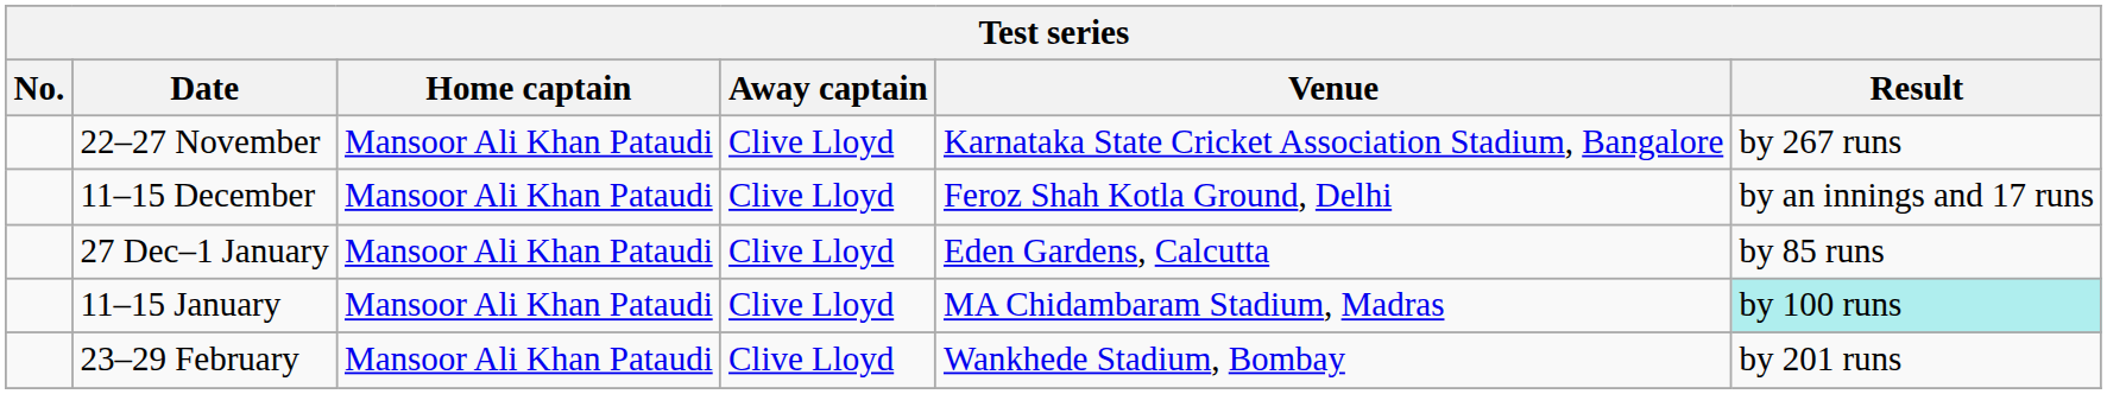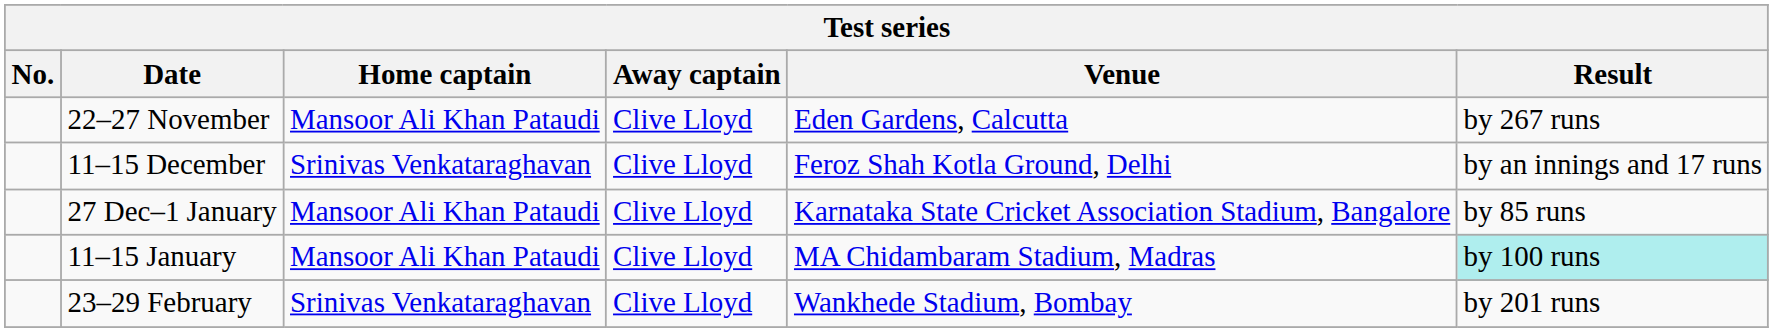22–27 November | Venue: Karnataka State Cricket Association Stadium, Bangalore -> Eden Gardens, Calcutta
11–15 December | Home captain: Mansoor Ali Khan Pataudi -> Srinivas Venkataraghavan
27 Dec–1 January | Venue: Eden Gardens, Calcutta -> Karnataka State Cricket Association Stadium, Bangalore
23–29 February | Home captain: Mansoor Ali Khan Pataudi -> Srinivas Venkataraghavan
